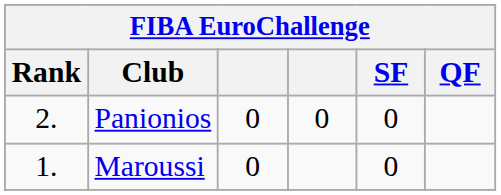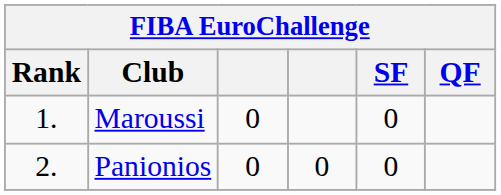rows swapped: Maroussi <-> Panionios
